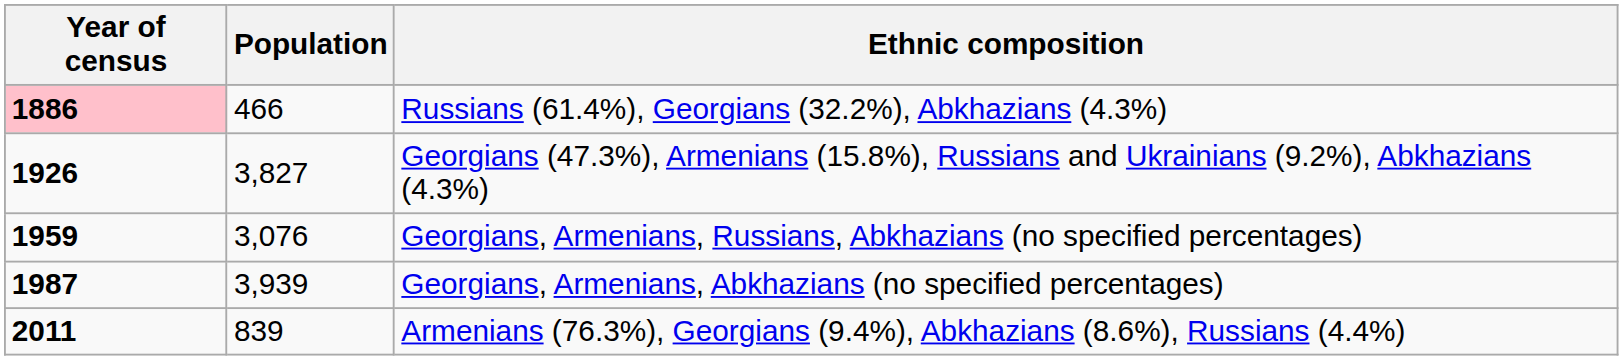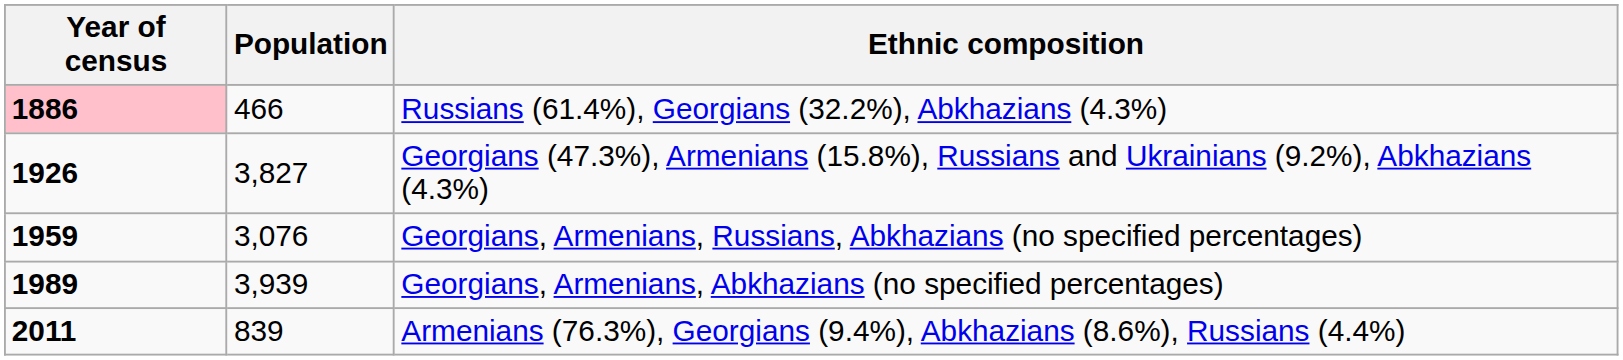Georgians, Armenians, Abkhazians (no specified percentages) | Year of census: 1987 -> 1989
